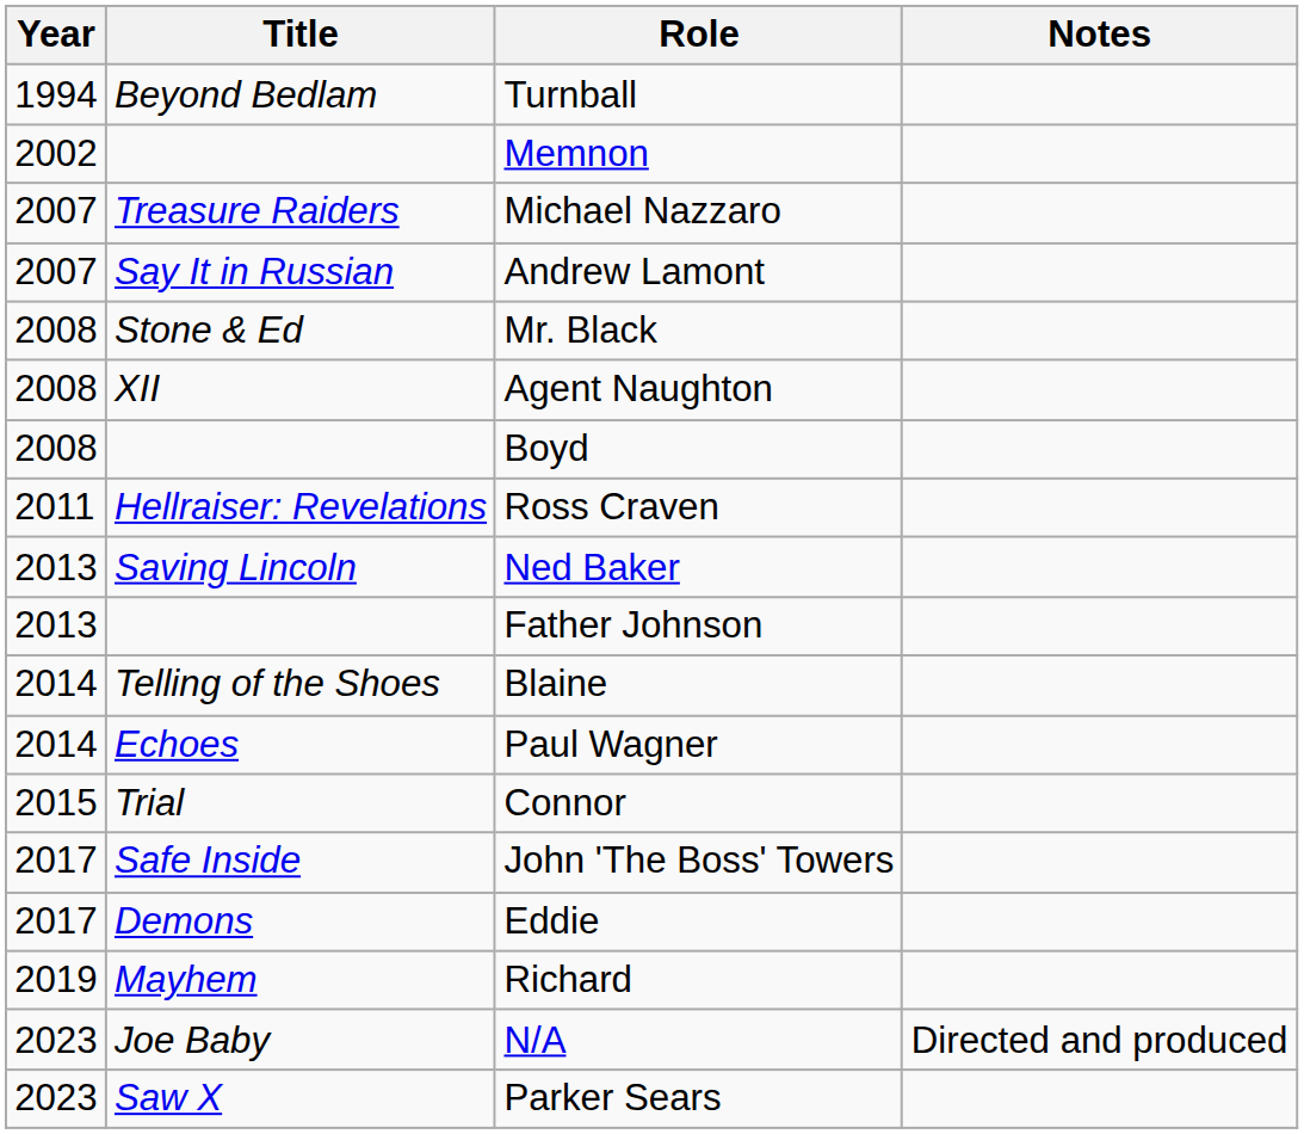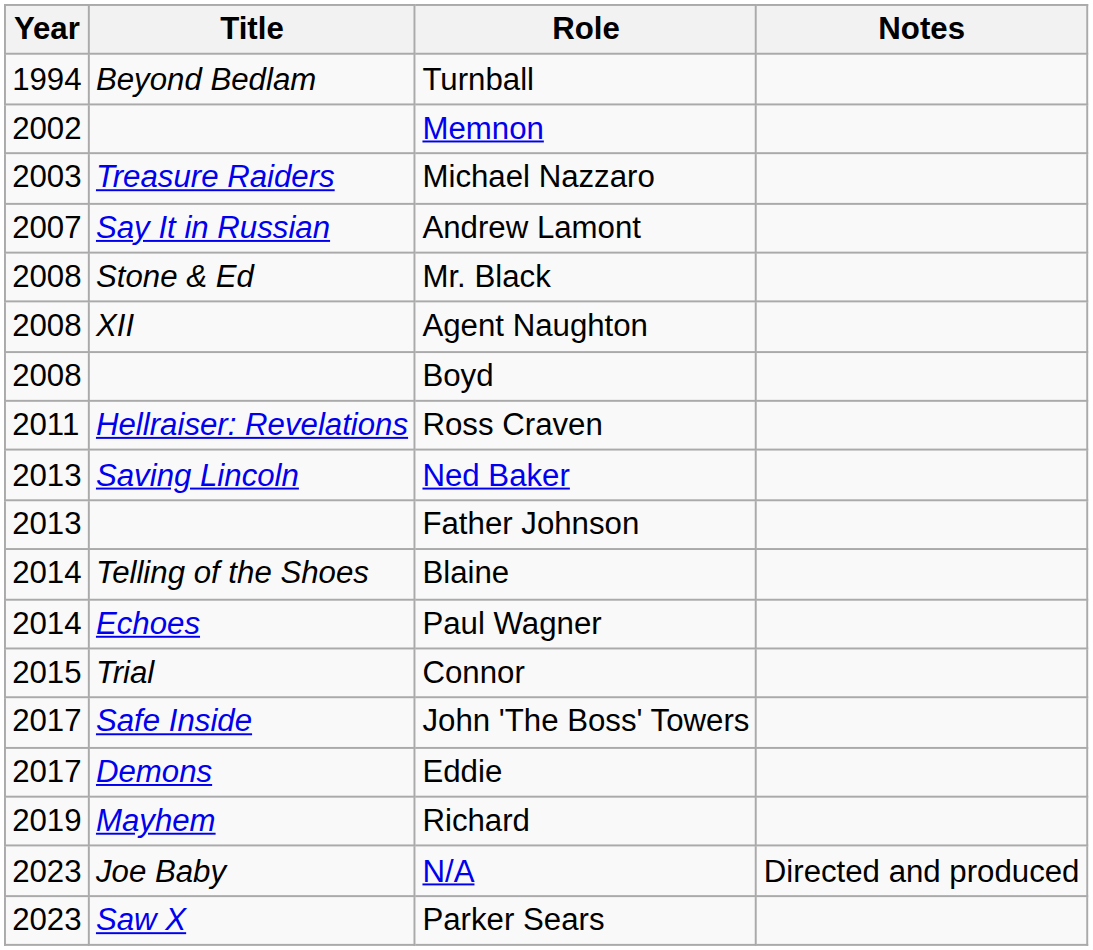Michael Nazzaro | Year: 2007 -> 2003
